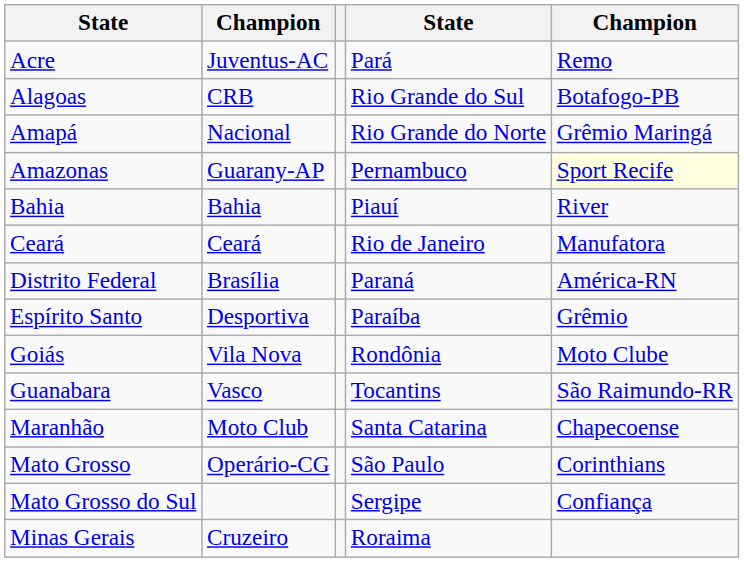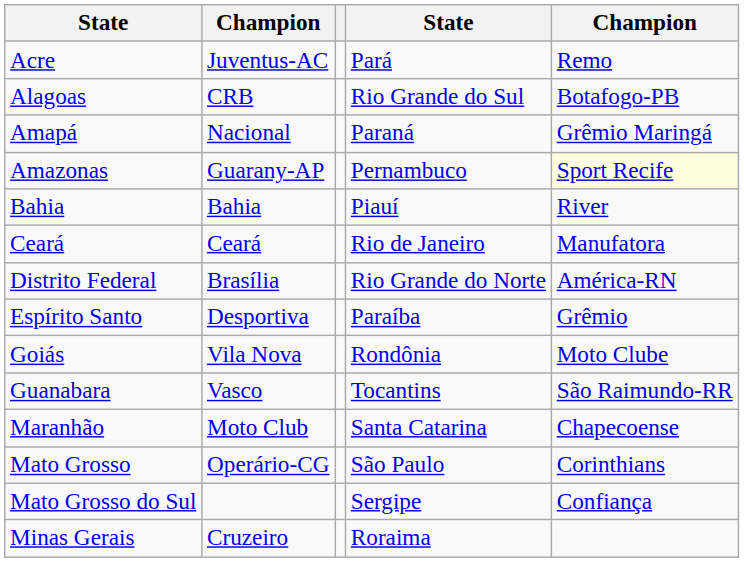Amapá | column 4: Rio Grande do Norte -> Paraná
Distrito Federal | column 4: Paraná -> Rio Grande do Norte
